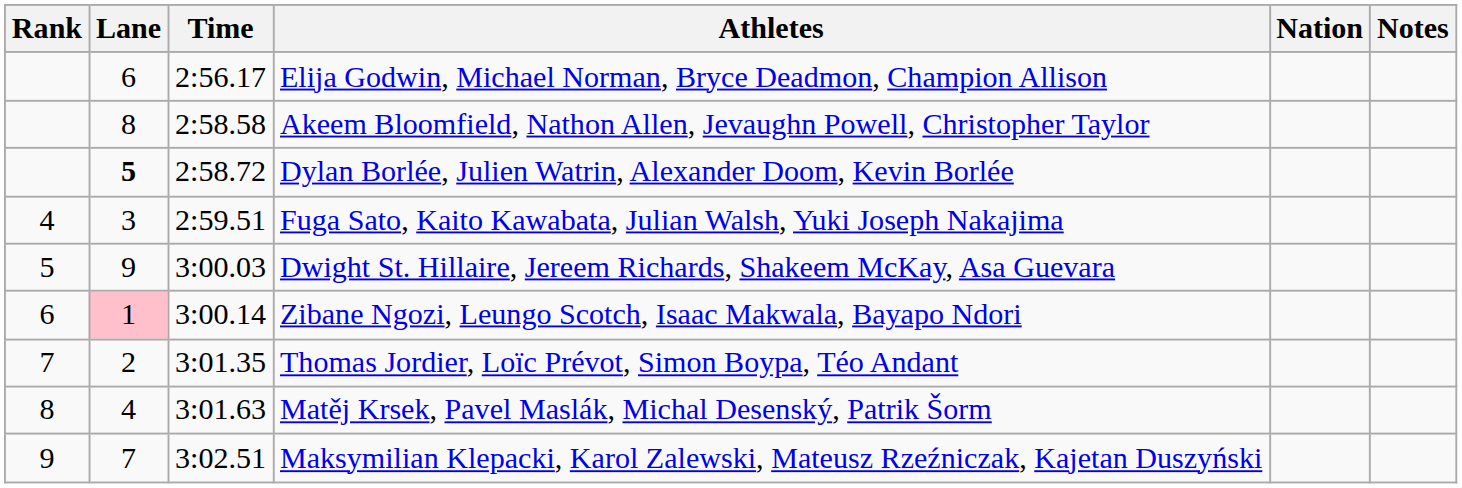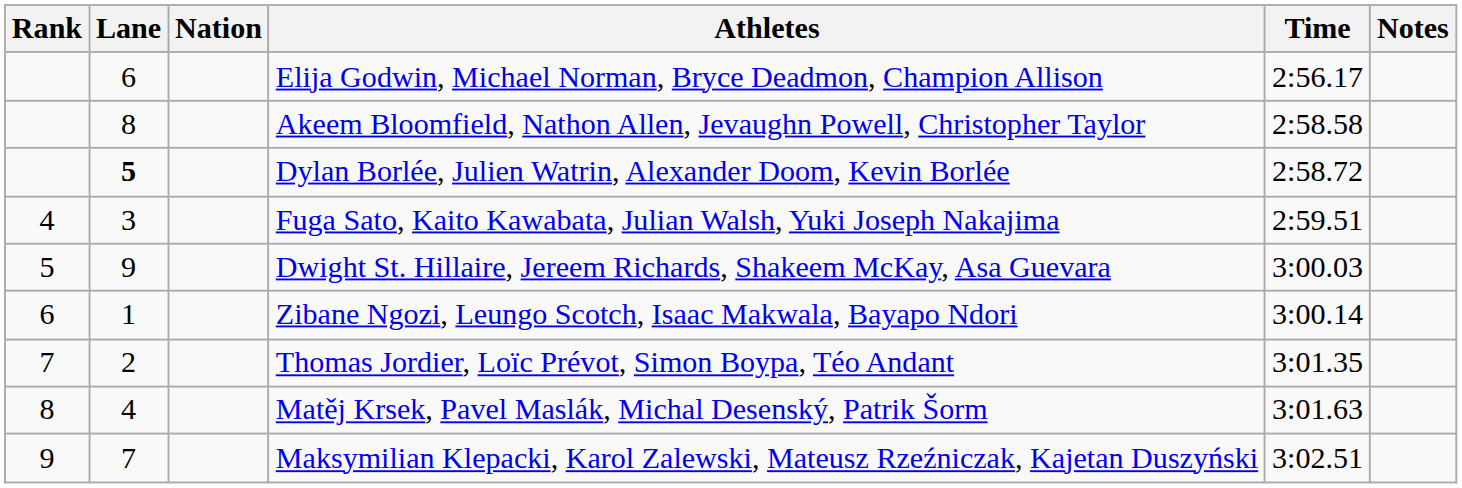columns swapped: Nation <-> Time
Zibane Ngozi, Leungo Scotch, Isaac Makwala, Bayapo Ndori | Lane: pink background -> no background
